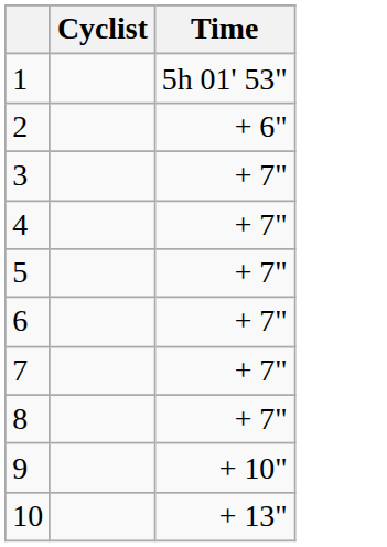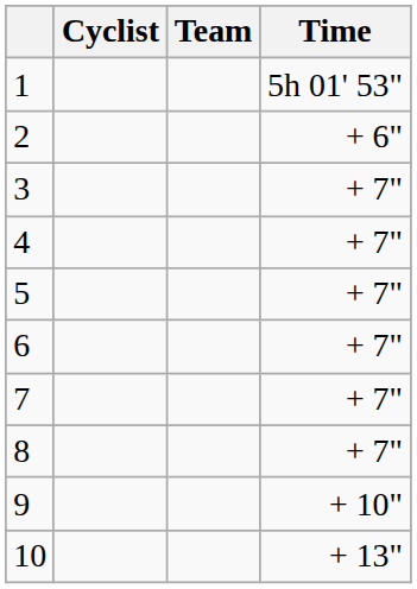+ column: Team
